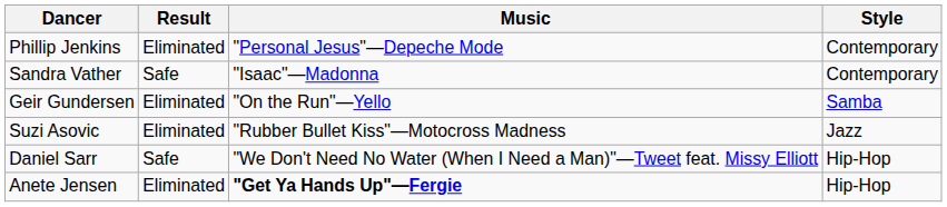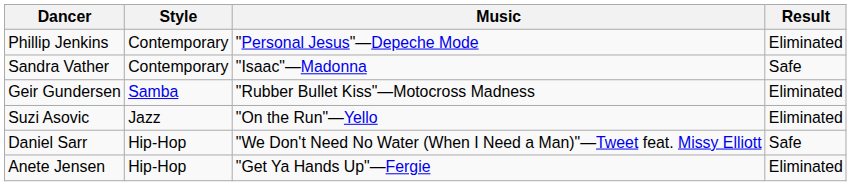columns swapped: Style <-> Result
Geir Gundersen | Music: "On the Run"—Yello -> "Rubber Bullet Kiss"—Motocross Madness
Suzi Asovic | Music: "Rubber Bullet Kiss"—Motocross Madness -> "On the Run"—Yello
Anete Jensen | Music: bold -> normal
